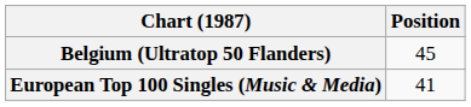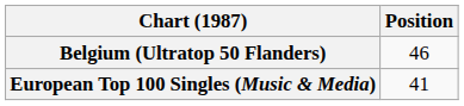Belgium (Ultratop 50 Flanders) | Position: 45 -> 46
